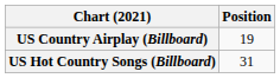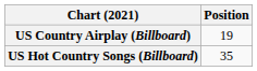US Hot Country Songs (Billboard) | Position: 31 -> 35
